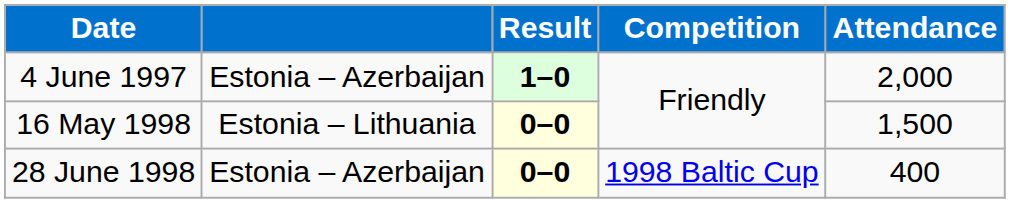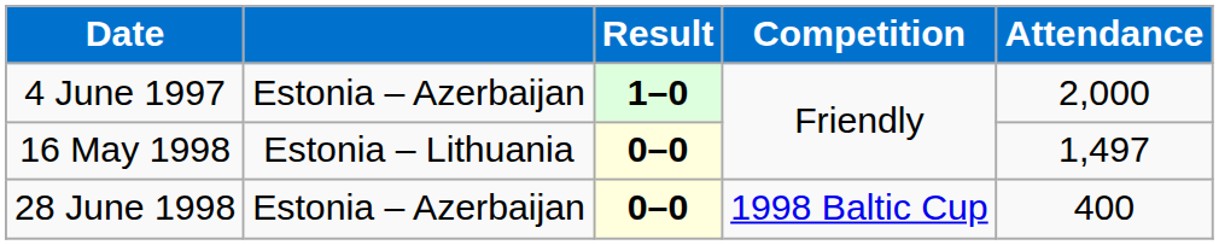16 May 1998 | Attendance: 1,500 -> 1,497
